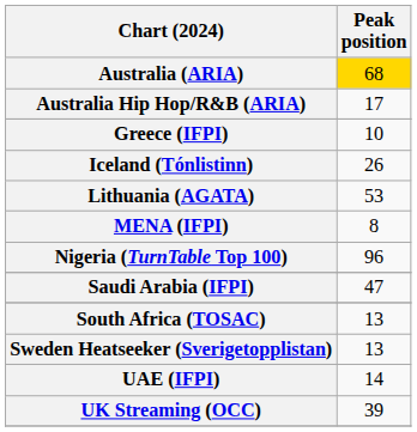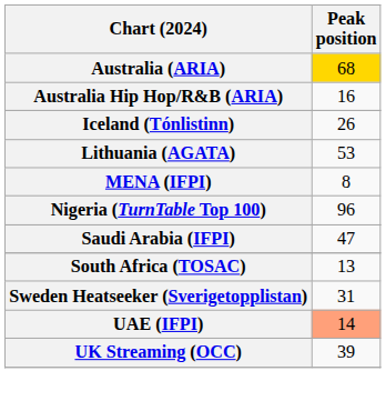Australia Hip Hop/R&B (ARIA) | Peak position: 17 -> 16
- row: Greece (IFPI) | 10
Sweden Heatseeker (Sverigetopplistan) | Peak position: 13 -> 31
UAE (IFPI) | Peak position: no background -> lightsalmon background
